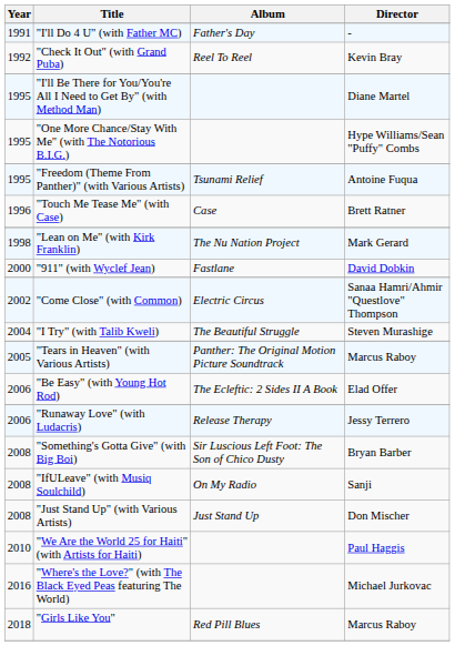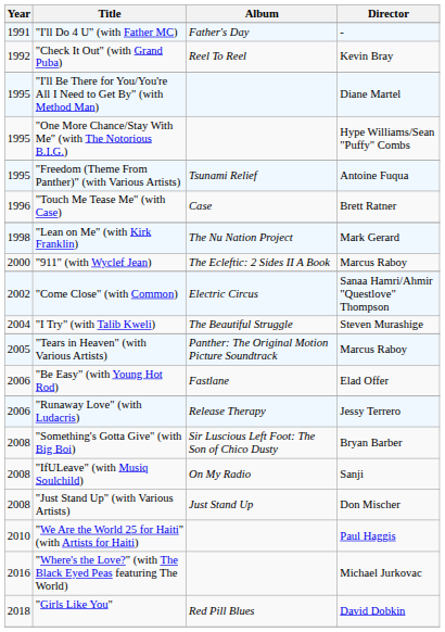"911" (with Wyclef Jean) | Album: Fastlane -> The Ecleftic: 2 Sides II A Book
"911" (with Wyclef Jean) | Director: David Dobkin -> Marcus Raboy
"Be Easy" (with Young Hot Rod) | Album: The Ecleftic: 2 Sides II A Book -> Fastlane
"Girls Like You" | Director: Marcus Raboy -> David Dobkin
